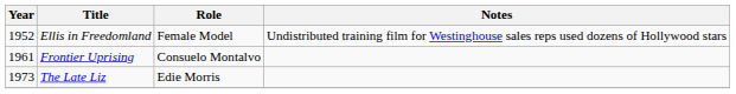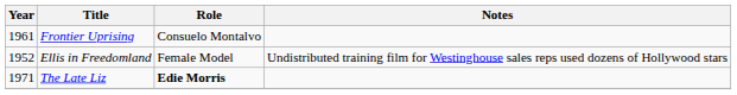rows swapped: Ellis in Freedomland <-> Frontier Uprising
The Late Liz | Year: 1973 -> 1971
The Late Liz | Role: normal -> bold
